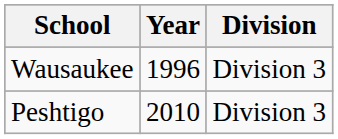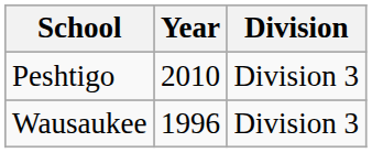rows swapped: Wausaukee <-> Peshtigo
